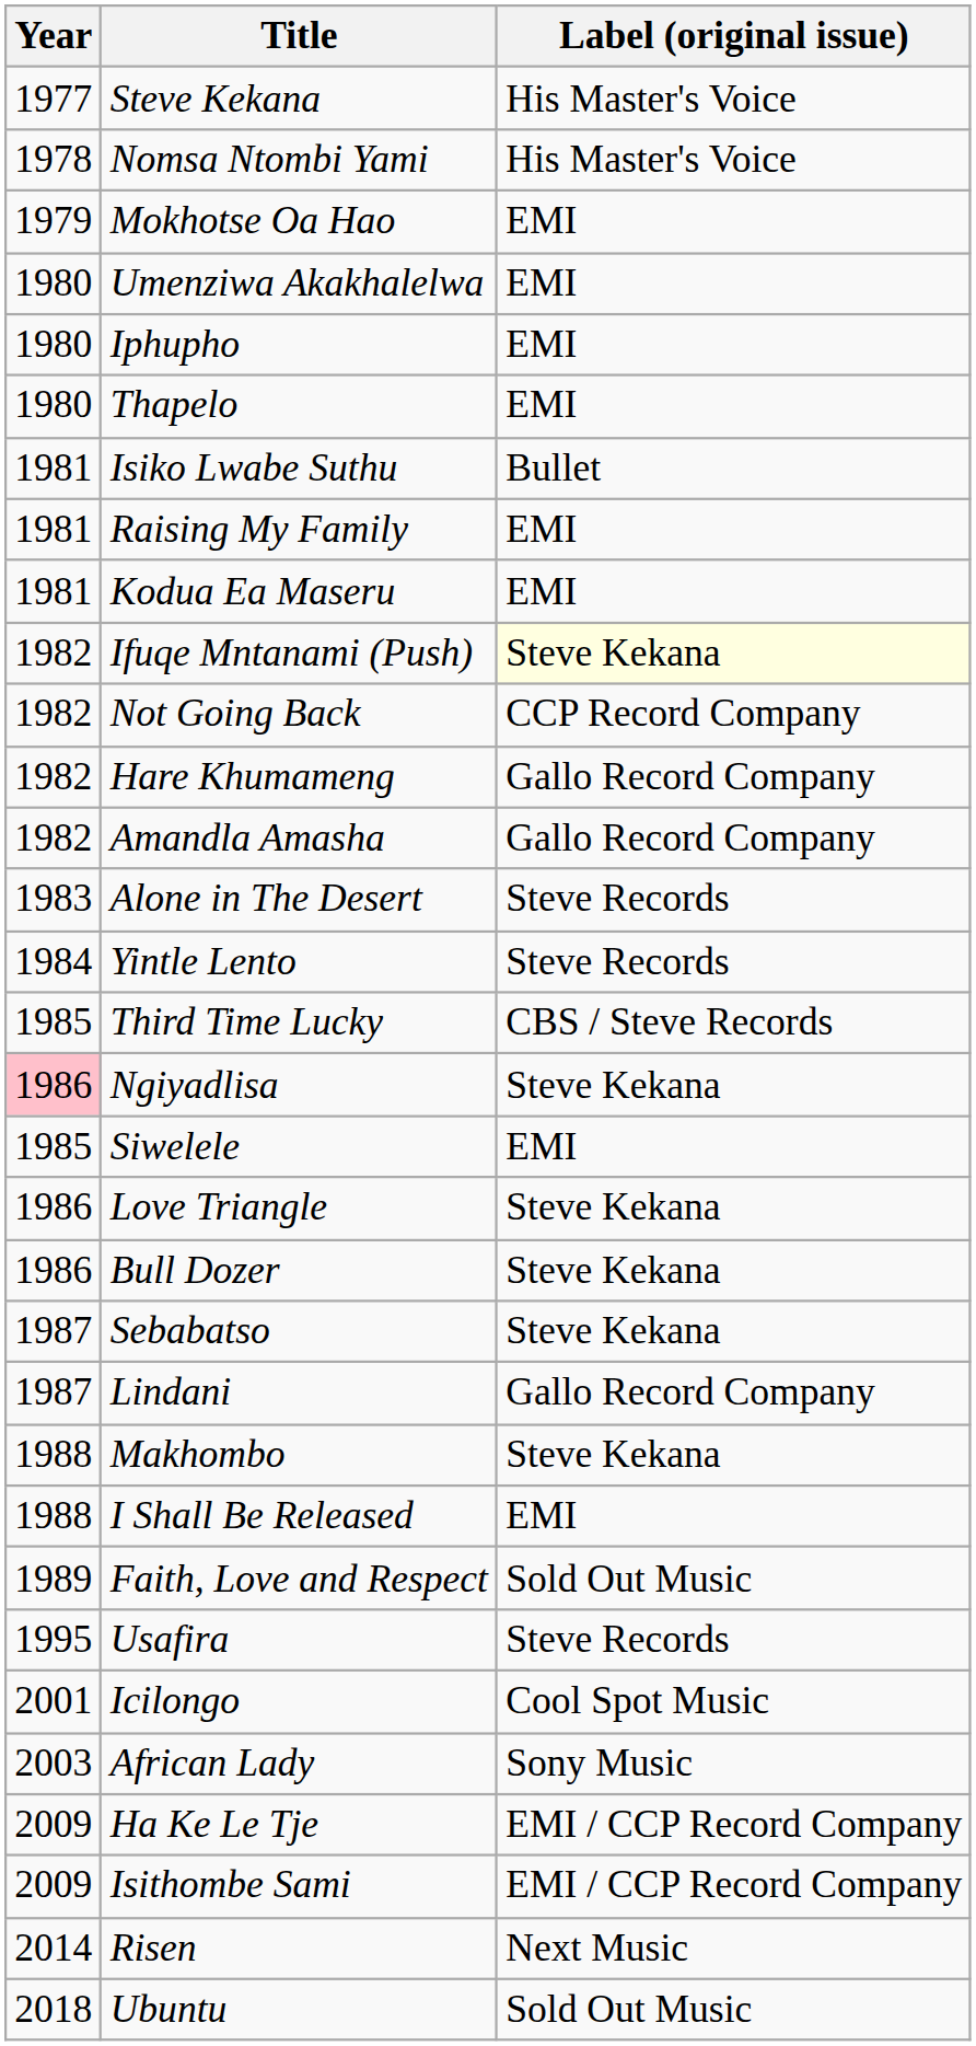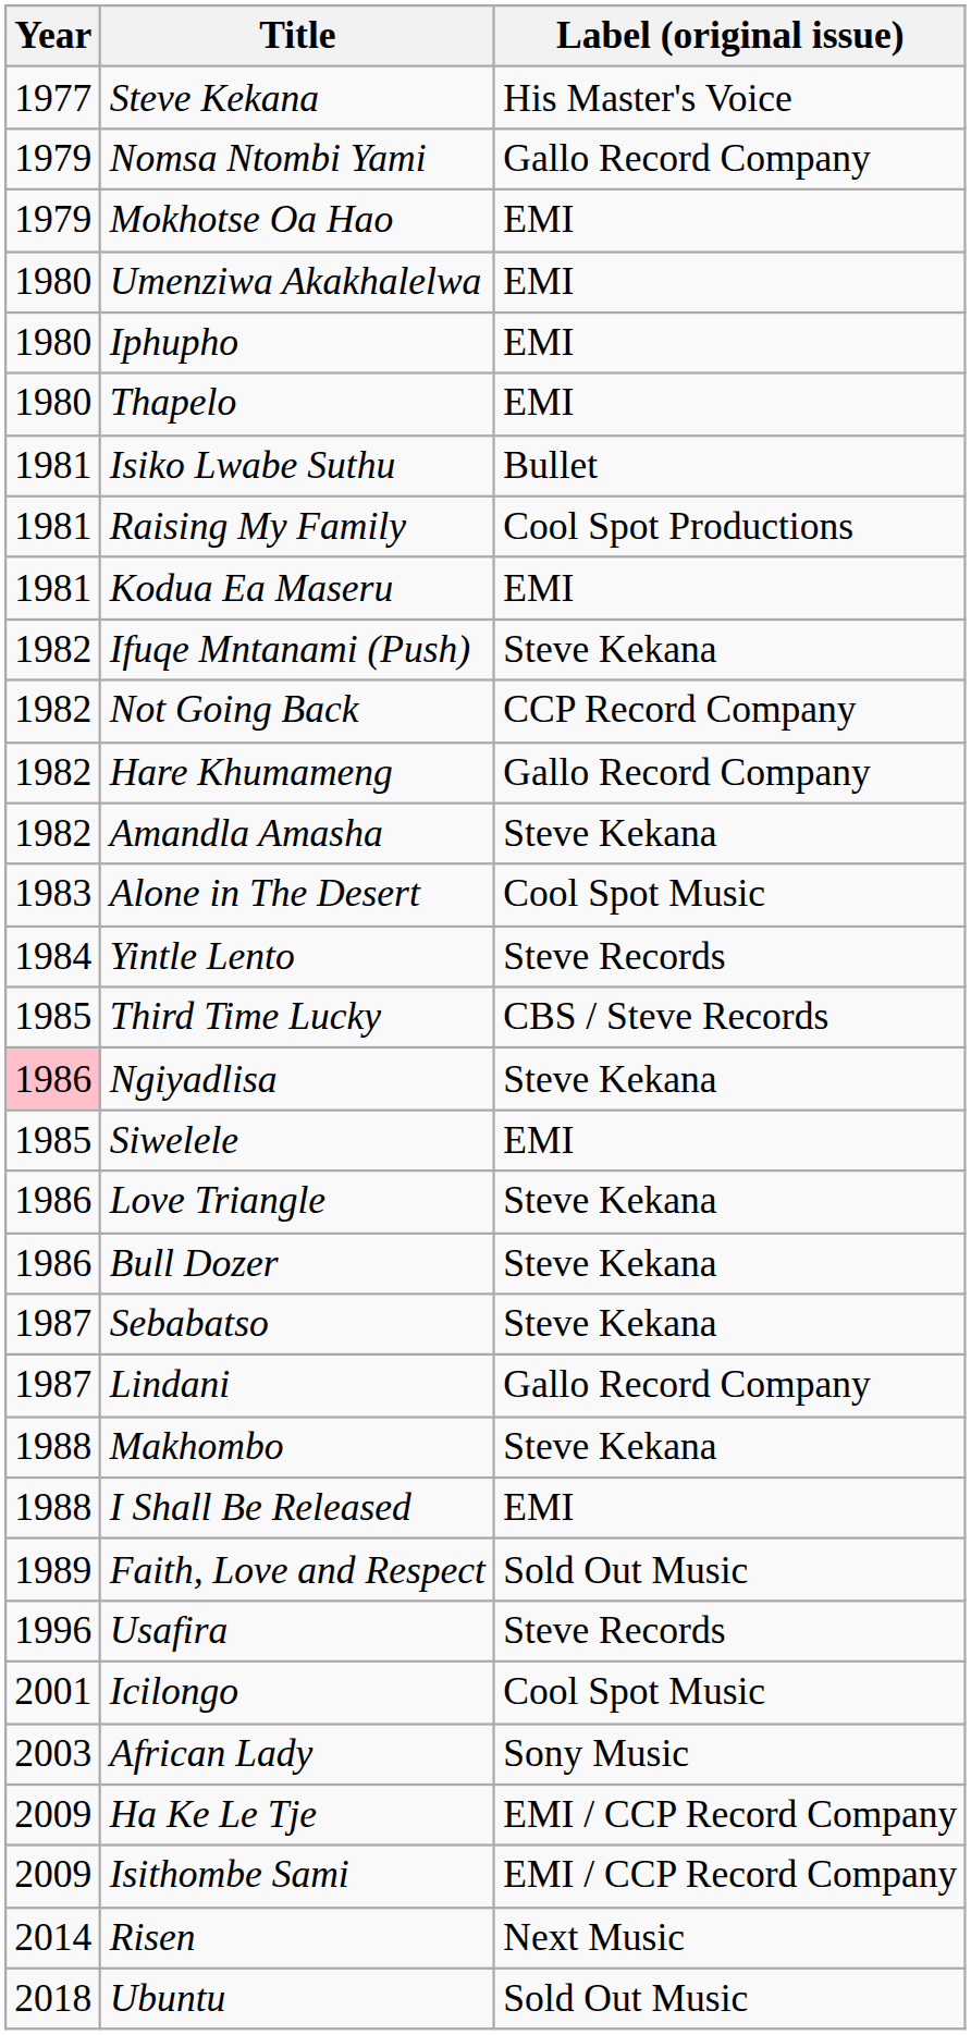Nomsa Ntombi Yami | Year: 1978 -> 1979
Nomsa Ntombi Yami | Label (original issue): His Master's Voice -> Gallo Record Company
Raising My Family | Label (original issue): EMI -> Cool Spot Productions
Ifuqe Mntanami (Push) | Label (original issue): lightyellow background -> no background
Amandla Amasha | Label (original issue): Gallo Record Company -> Steve Kekana
Alone in The Desert | Label (original issue): Steve Records -> Cool Spot Music
Usafira | Year: 1995 -> 1996
